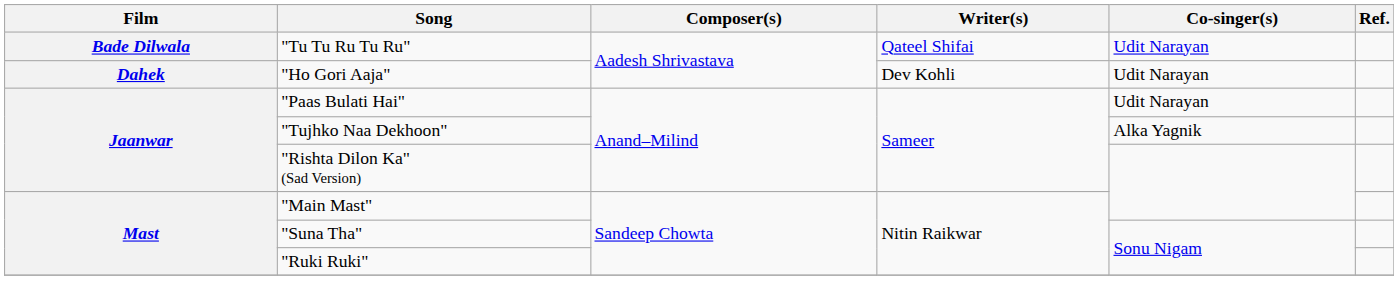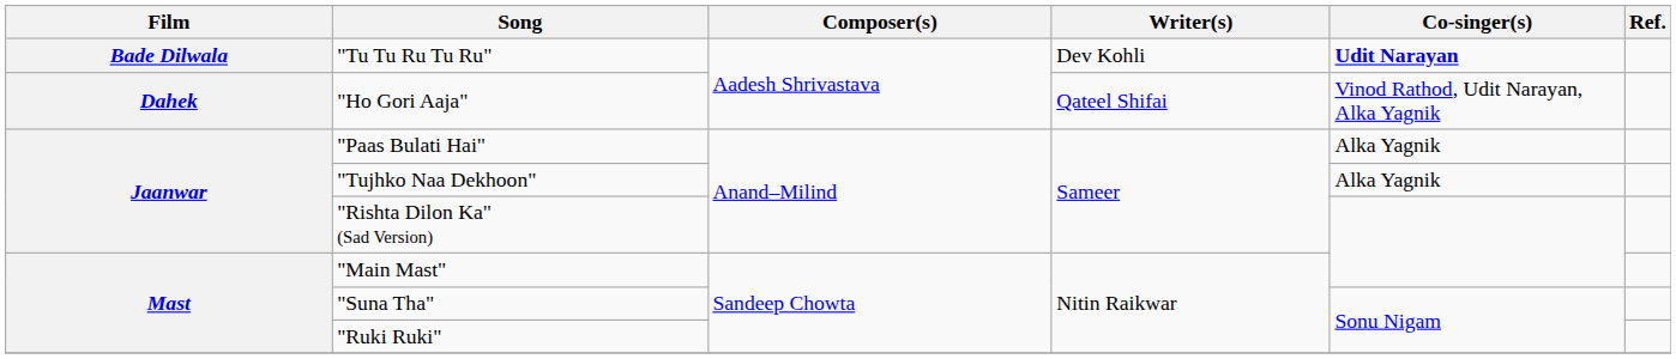"Tu Tu Ru Tu Ru" | Writer(s): Qateel Shifai -> Dev Kohli
"Tu Tu Ru Tu Ru" | Co-singer(s): normal -> bold
"Ho Gori Aaja" | Writer(s): Dev Kohli -> Qateel Shifai
"Ho Gori Aaja" | Co-singer(s): Udit Narayan -> Vinod Rathod, Udit Narayan, Alka Yagnik
"Paas Bulati Hai" | Co-singer(s): Udit Narayan -> Alka Yagnik
